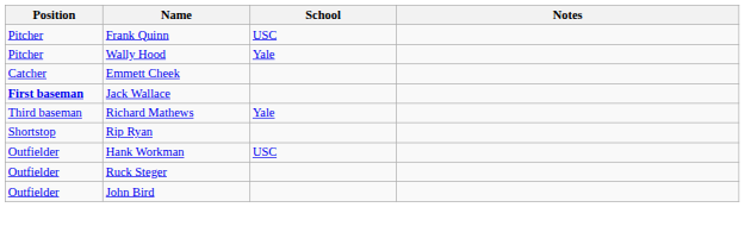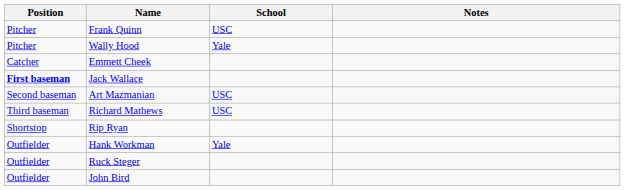+ row: Second baseman | Art Mazmanian | USC
Richard Mathews | School: Yale -> USC
Hank Workman | School: USC -> Yale
